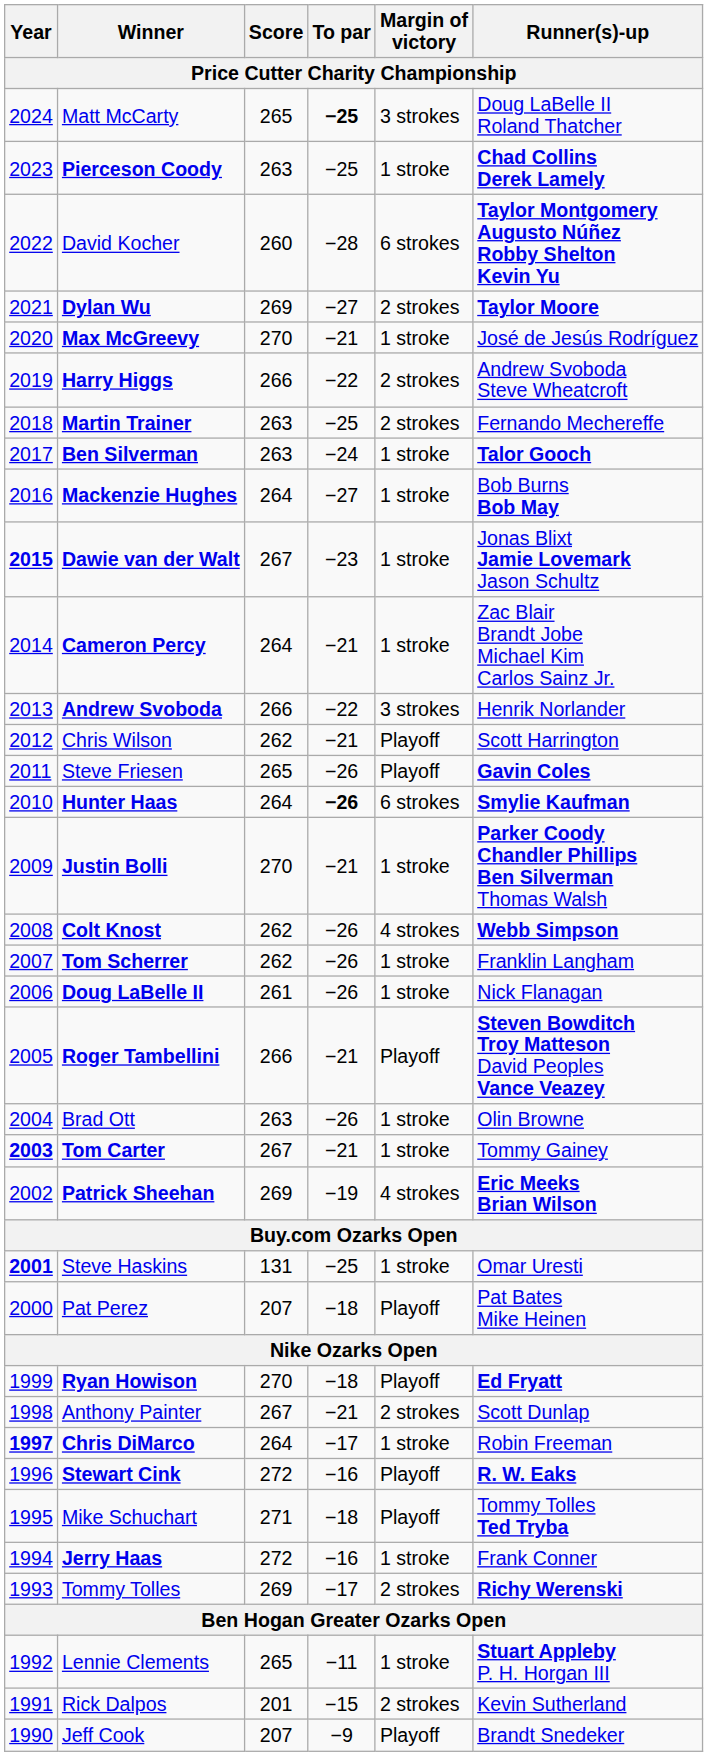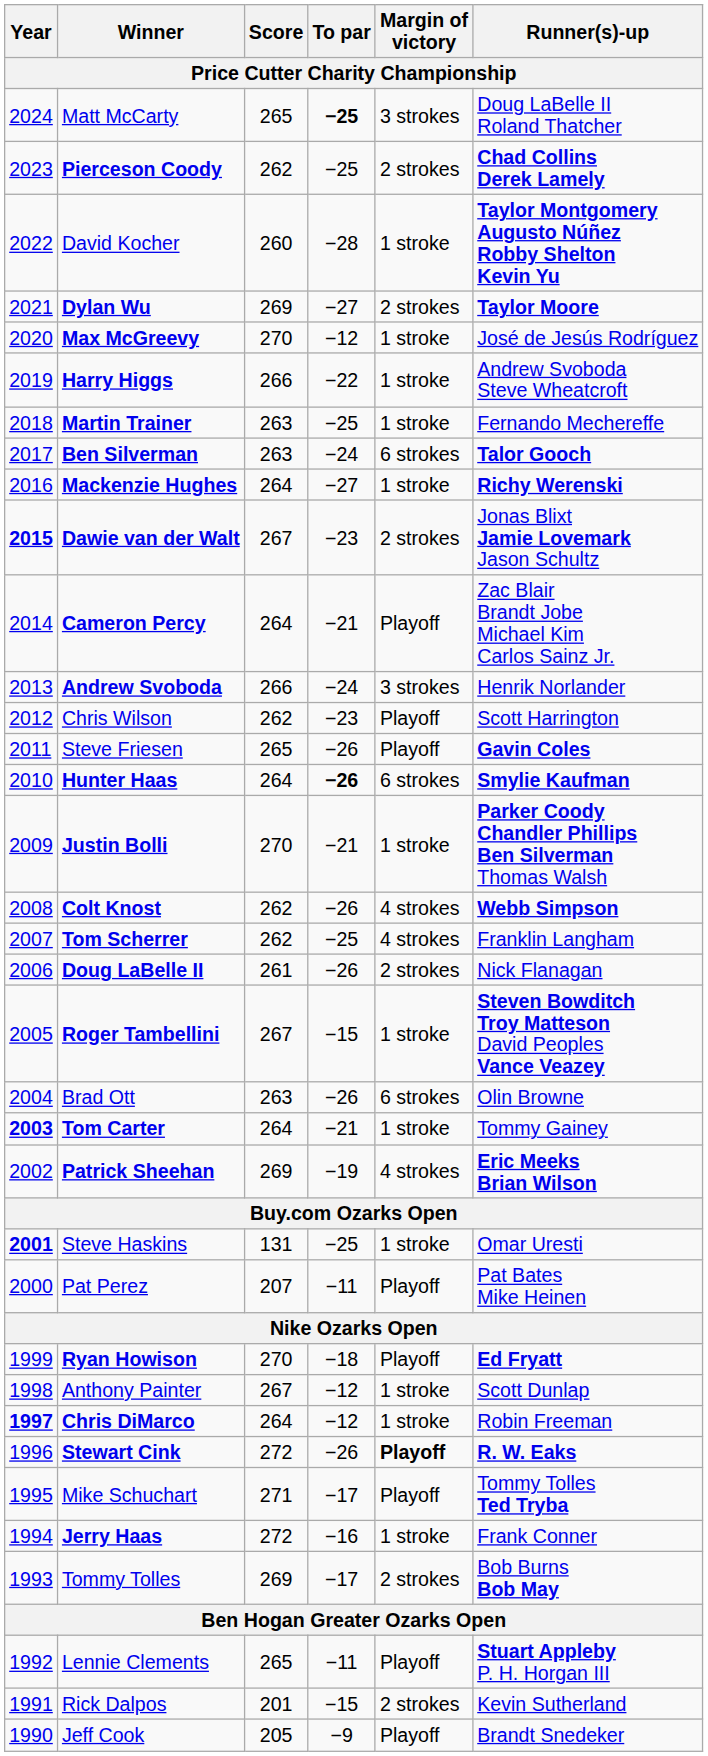Pierceson Coody | Score: 263 -> 262
Pierceson Coody | Margin of victory: 1 stroke -> 2 strokes
David Kocher | Margin of victory: 6 strokes -> 1 stroke
Max McGreevy | To par: −21 -> −12
Harry Higgs | Margin of victory: 2 strokes -> 1 stroke
Martin Trainer | Margin of victory: 2 strokes -> 1 stroke
Ben Silverman | Margin of victory: 1 stroke -> 6 strokes
Mackenzie Hughes | Runner(s)-up: Bob Burns Bob May -> Richy Werenski
Dawie van der Walt | Margin of victory: 1 stroke -> 2 strokes
Cameron Percy | Margin of victory: 1 stroke -> Playoff
Andrew Svoboda | To par: −22 -> −24
Chris Wilson | To par: −21 -> −23
Tom Scherrer | To par: −26 -> −25
Tom Scherrer | Margin of victory: 1 stroke -> 4 strokes
Doug LaBelle II | Margin of victory: 1 stroke -> 2 strokes
Roger Tambellini | Score: 266 -> 267
Roger Tambellini | To par: −21 -> −15
Roger Tambellini | Margin of victory: Playoff -> 1 stroke
Brad Ott | Margin of victory: 1 stroke -> 6 strokes
Tom Carter | Score: 267 -> 264
Pat Perez | To par: −18 -> −11
Anthony Painter | To par: −21 -> −12
Anthony Painter | Margin of victory: 2 strokes -> 1 stroke
Chris DiMarco | To par: −17 -> −12
Stewart Cink | To par: −16 -> −26
Stewart Cink | Margin of victory: normal -> bold
Mike Schuchart | To par: −18 -> −17
Tommy Tolles | Runner(s)-up: Richy Werenski -> Bob Burns Bob May
Lennie Clements | Margin of victory: 1 stroke -> Playoff
Jeff Cook | Score: 207 -> 205
